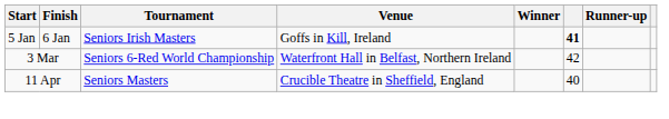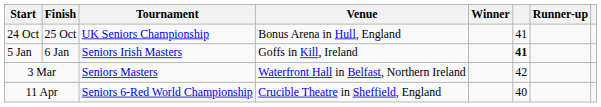+ row: 24 Oct | 25 Oct | UK Seniors Championship | Bonus Arena in Hull, England | 41
3 Mar | Tournament: Seniors 6-Red World Championship -> Seniors Masters
11 Apr | Tournament: Seniors Masters -> Seniors 6-Red World Championship
